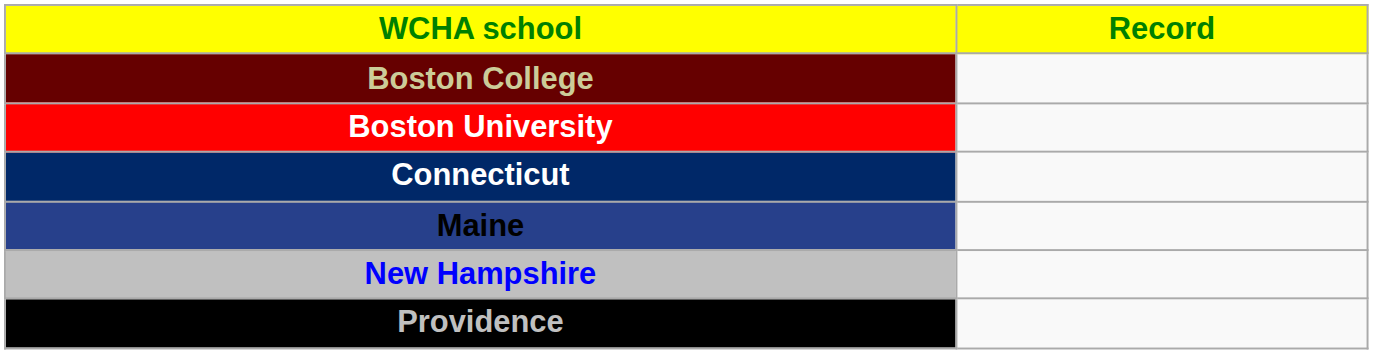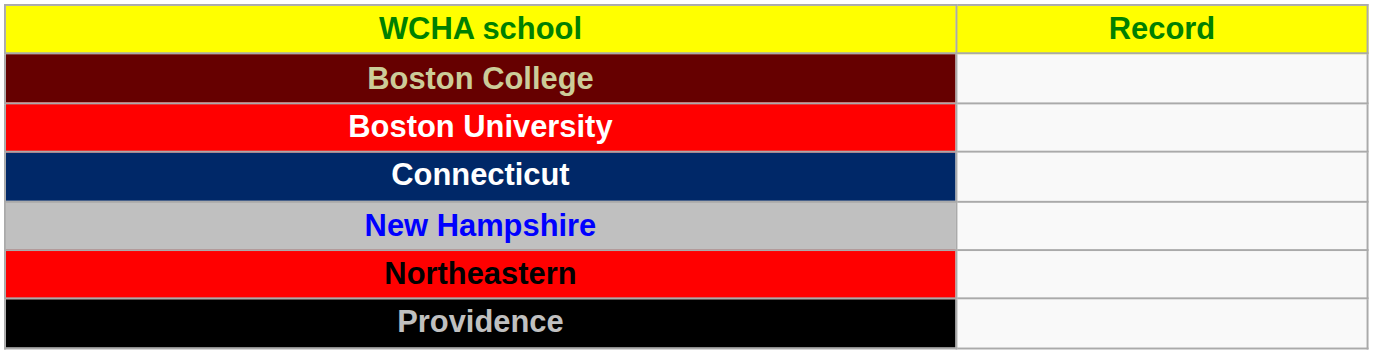- row: Maine
+ row: Northeastern
